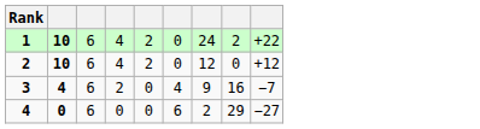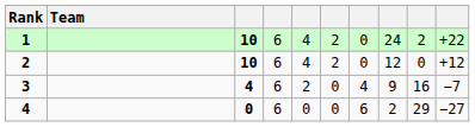+ column: Team
